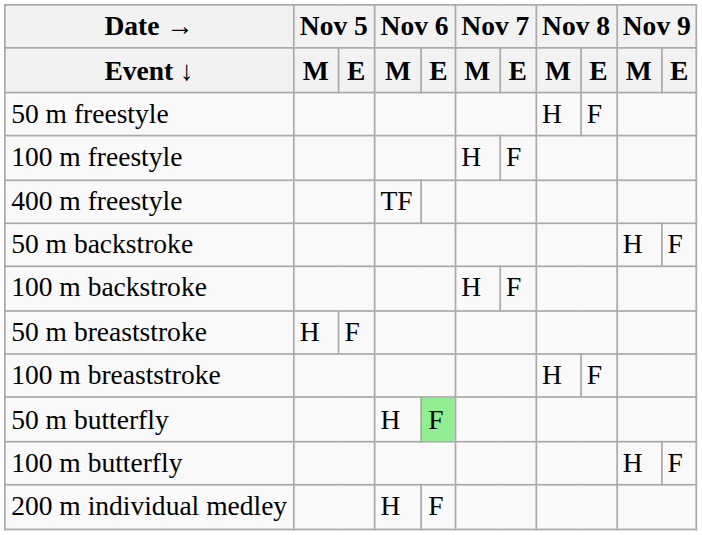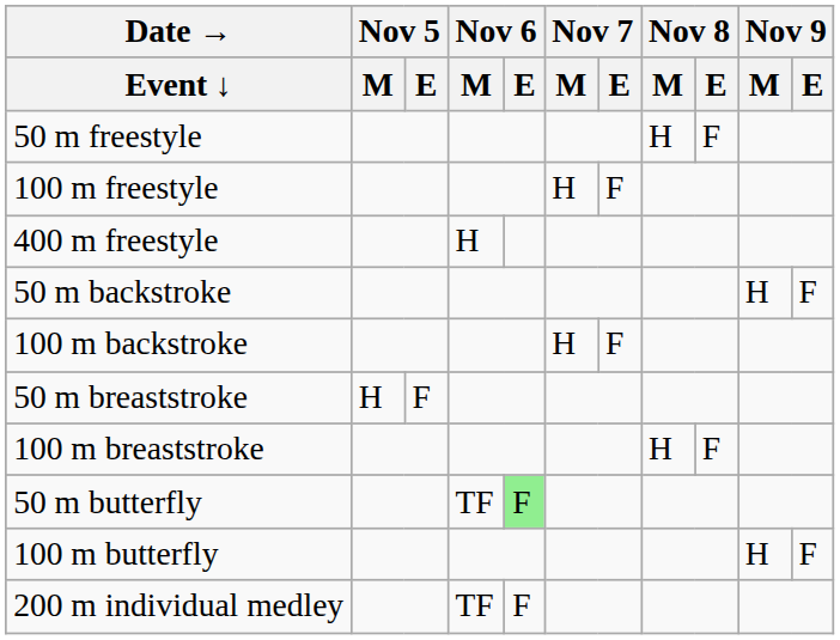400 m freestyle | Nov 6 / M: TF -> H
50 m butterfly | Nov 6 / M: H -> TF
200 m individual medley | Nov 6 / M: H -> TF
